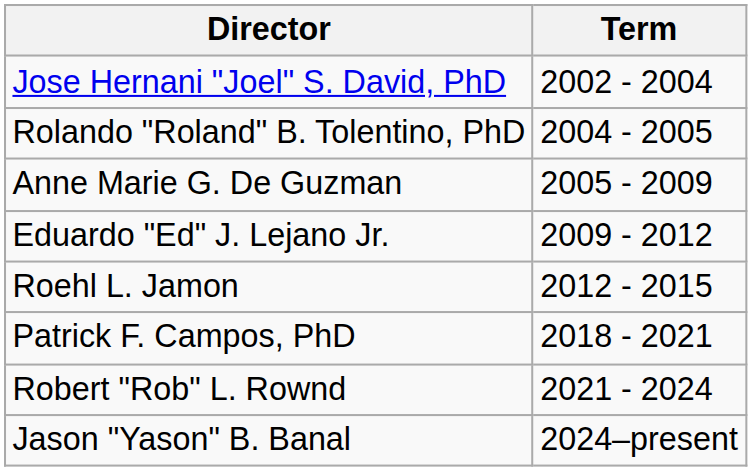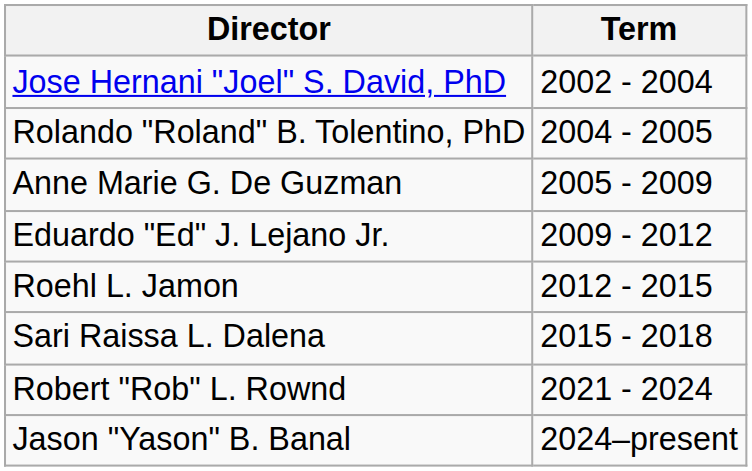+ row: Sari Raissa L. Dalena | 2015 - 2018
- row: Patrick F. Campos, PhD | 2018 - 2021
